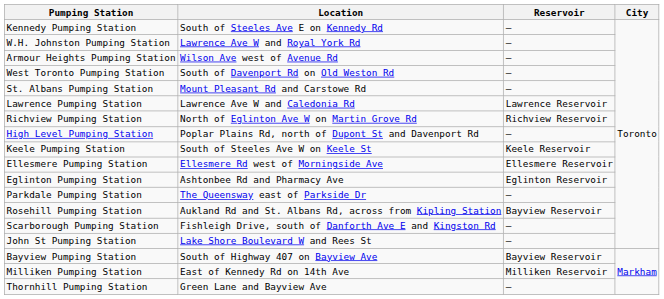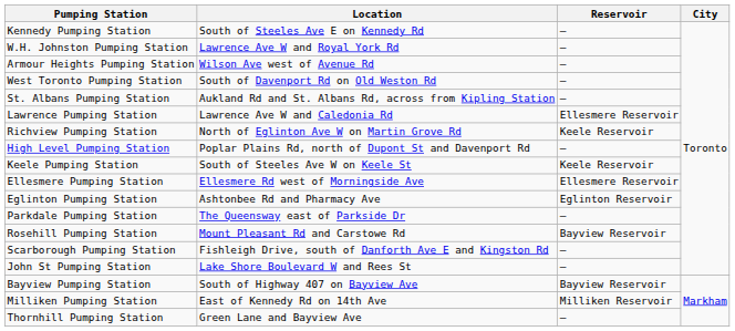St. Albans Pumping Station | Location: Mount Pleasant Rd and Carstowe Rd -> Aukland Rd and St. Albans Rd, across from Kipling Station
Lawrence Pumping Station | Reservoir: Lawrence Reservoir -> Ellesmere Reservoir
Richview Pumping Station | Reservoir: Richview Reservoir -> Keele Reservoir
Rosehill Pumping Station | Location: Aukland Rd and St. Albans Rd, across from Kipling Station -> Mount Pleasant Rd and Carstowe Rd
